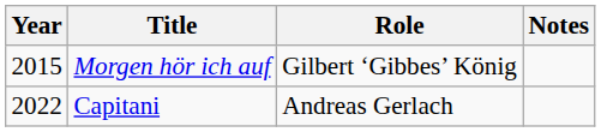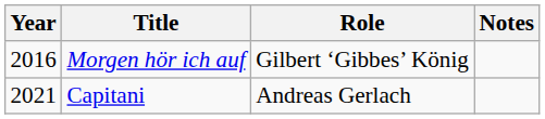Morgen hör ich auf | Year: 2015 -> 2016
Capitani | Year: 2022 -> 2021
